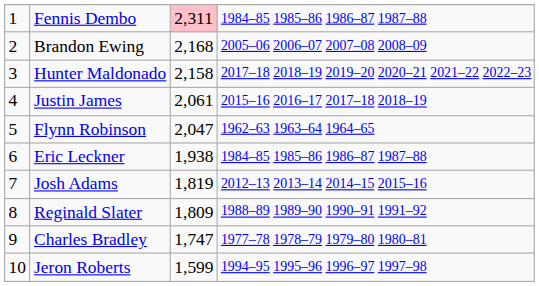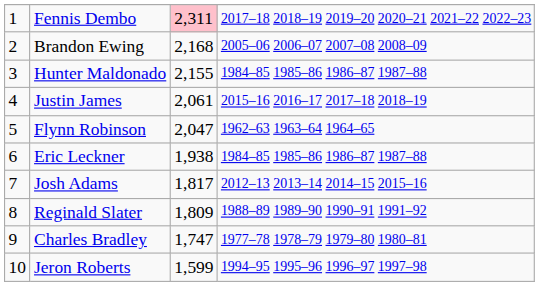Fennis Dembo | column 4: 1984–85 1985–86 1986–87 1987–88 -> 2017–18 2018–19 2019–20 2020–21 2021–22 2022–23
Hunter Maldonado | column 3: 2,158 -> 2,155
Hunter Maldonado | column 4: 2017–18 2018–19 2019–20 2020–21 2021–22 2022–23 -> 1984–85 1985–86 1986–87 1987–88
Josh Adams | column 3: 1,819 -> 1,817
